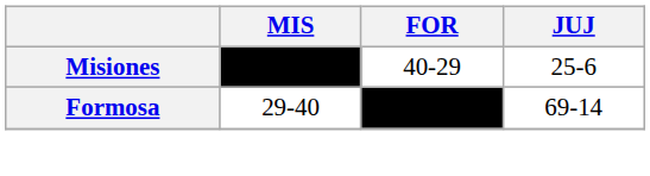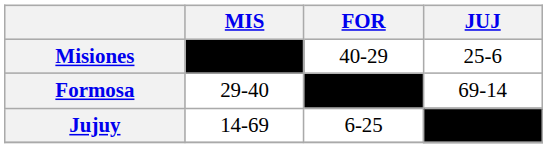+ row: Jujuy | 14-69 | 6-25 | ––––
